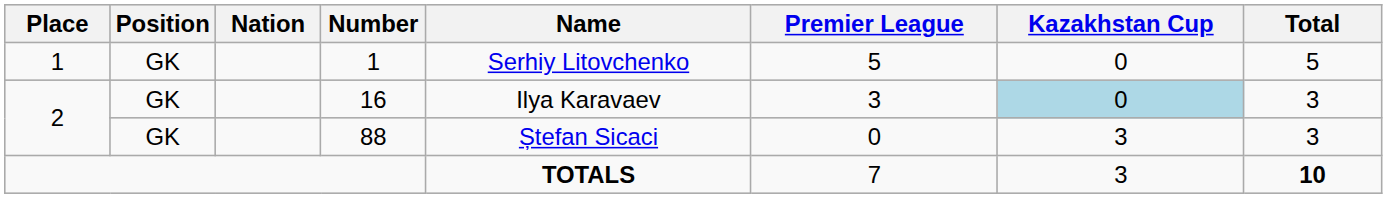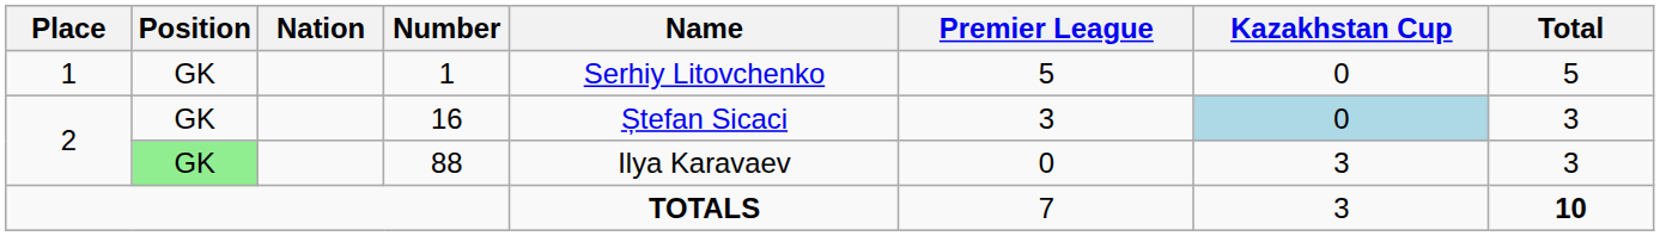16 | Name: Ilya Karavaev -> Ștefan Sicaci
88 | Position: no background -> lightgreen background
88 | Name: Ștefan Sicaci -> Ilya Karavaev
